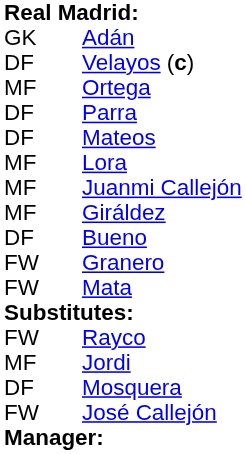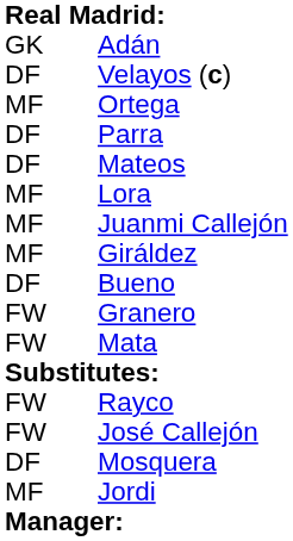rows swapped: Jordi <-> José Callejón
